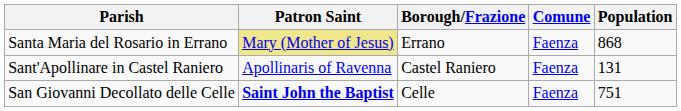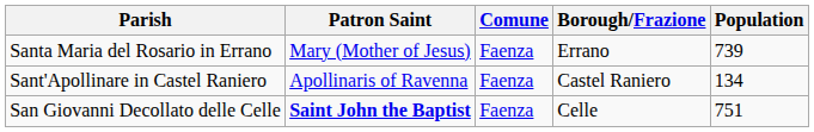columns swapped: Comune <-> Borough/Frazione
Santa Maria del Rosario in Errano | Patron Saint: khaki background -> no background
Santa Maria del Rosario in Errano | Population: 868 -> 739
Sant'Apollinare in Castel Raniero | Population: 131 -> 134
